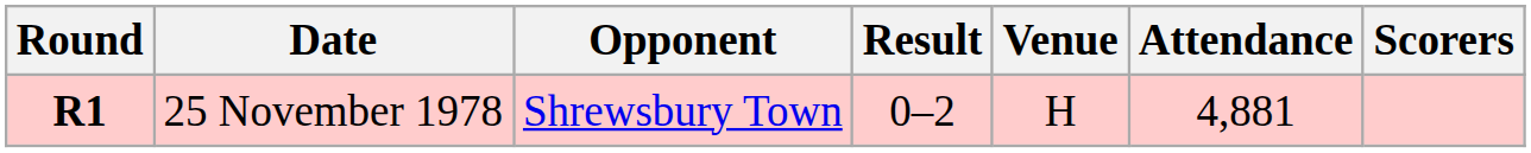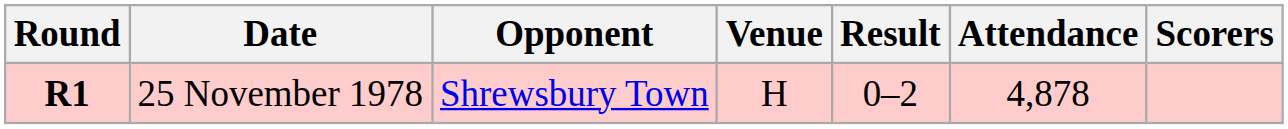columns swapped: Venue <-> Result
25 November 1978 | Attendance: 4,881 -> 4,878
